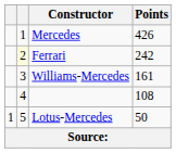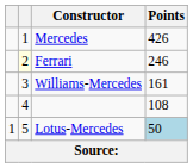Ferrari | Points: 242 -> 246
Lotus-Mercedes | Points: no background -> lightblue background
